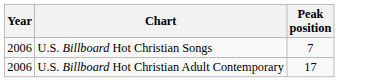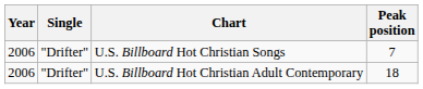+ column: Single | "Drifter" | "Drifter"
U.S. Billboard Hot Christian Adult Contemporary | Peak position: 17 -> 18
